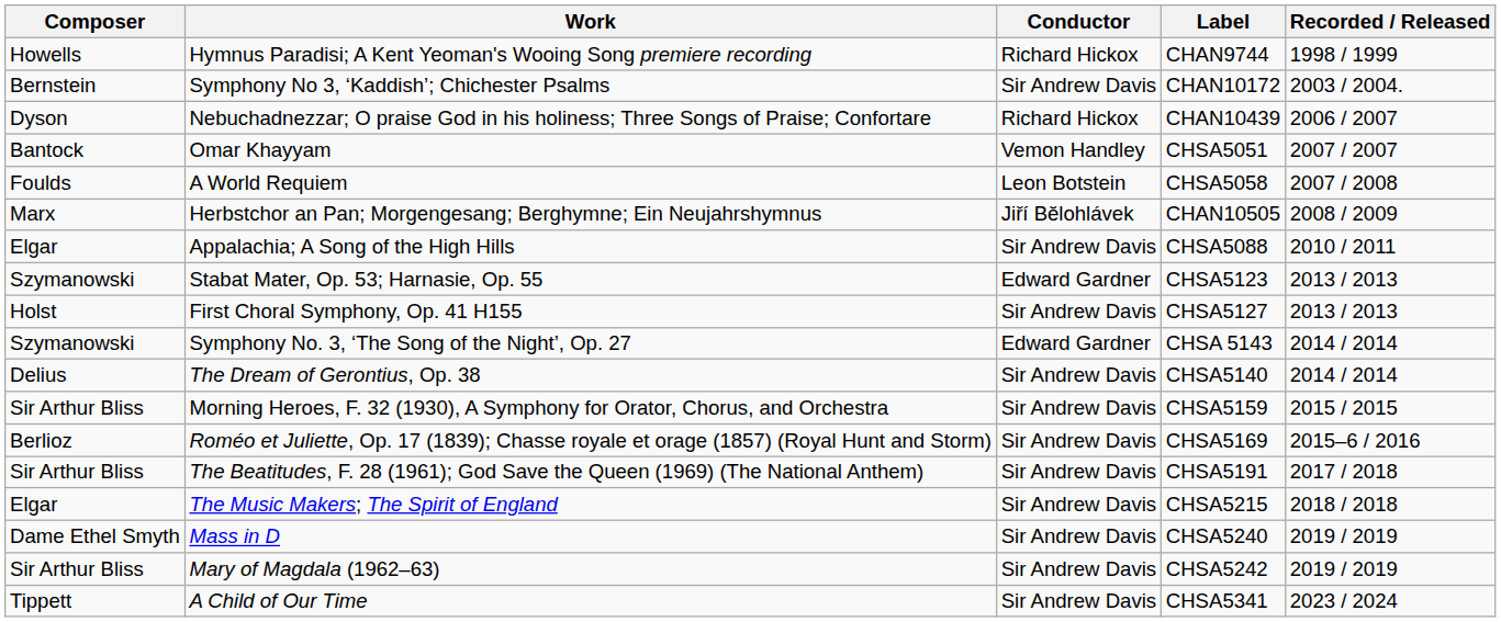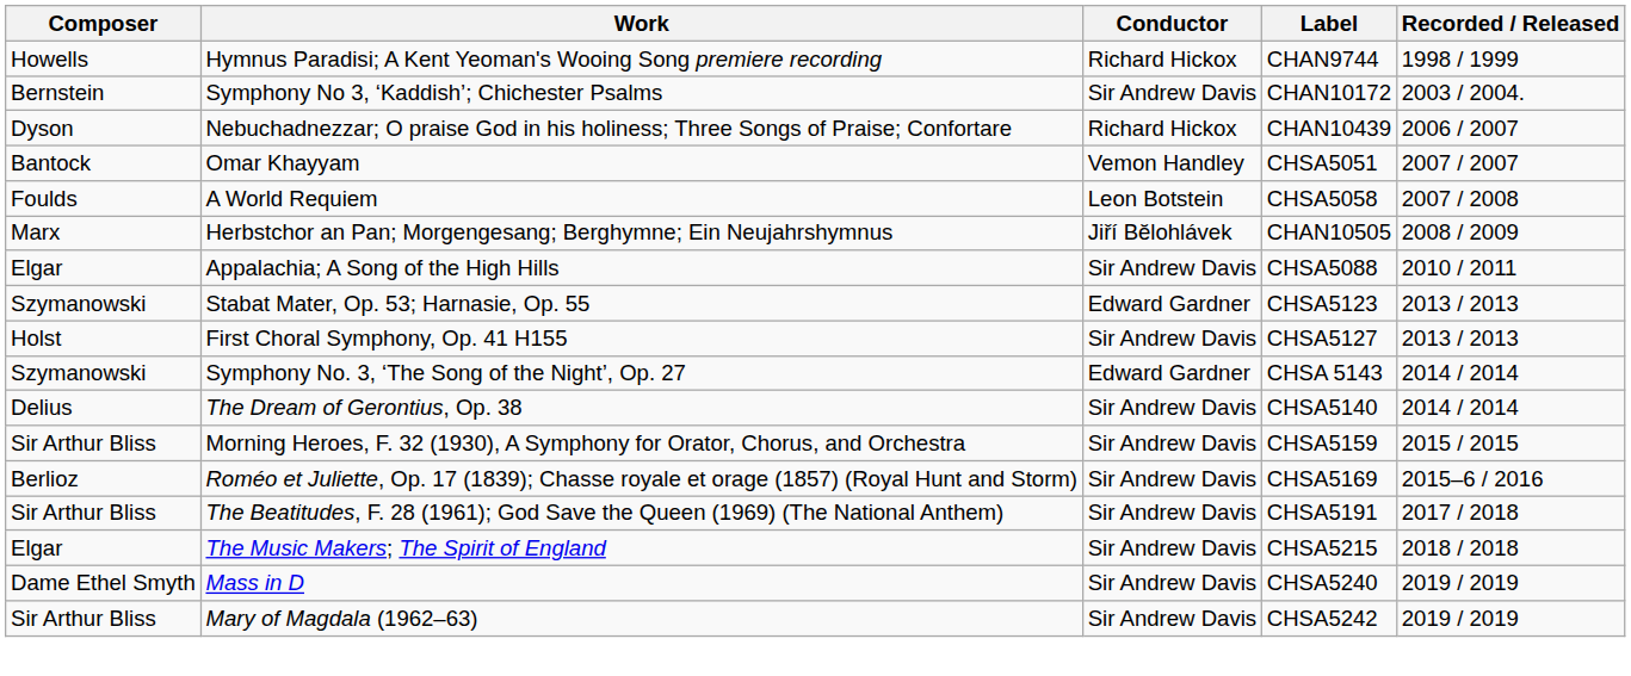- row: Tippett | A Child of Our Time | Sir Andrew Davis | CHSA5341 | 2023 / 2024
